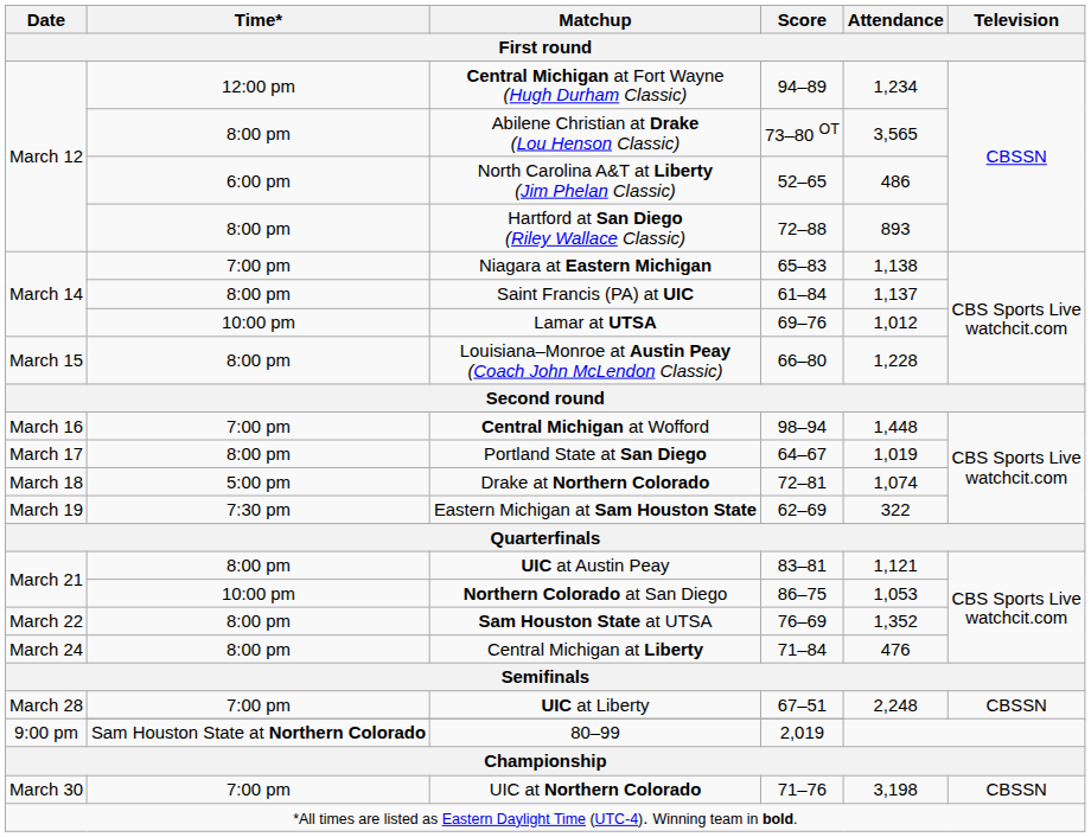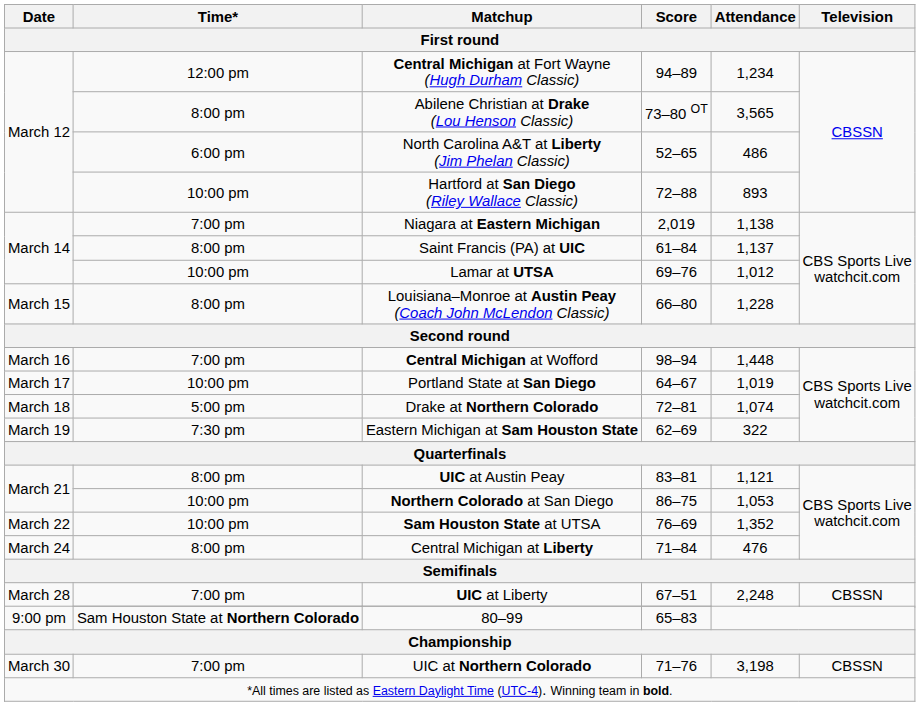Hartford at San Diego (Riley Wallace Classic) | Time*: 8:00 pm -> 10:00 pm
Niagara at Eastern Michigan | Score: 65–83 -> 2,019
Portland State at San Diego | Time*: 8:00 pm -> 10:00 pm
Sam Houston State at UTSA | Time*: 8:00 pm -> 10:00 pm
80–99 | Score: 2,019 -> 65–83
